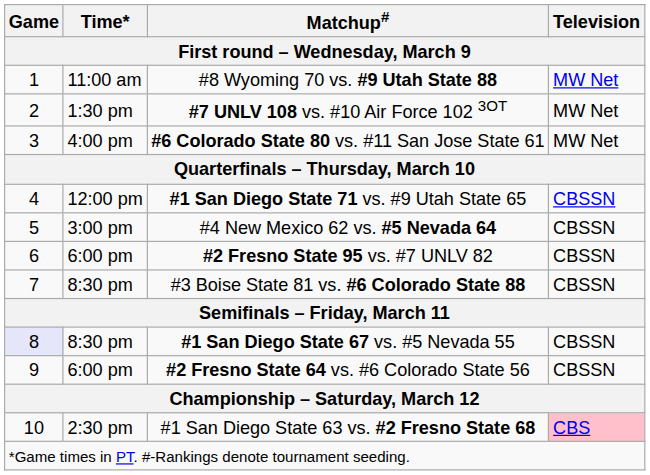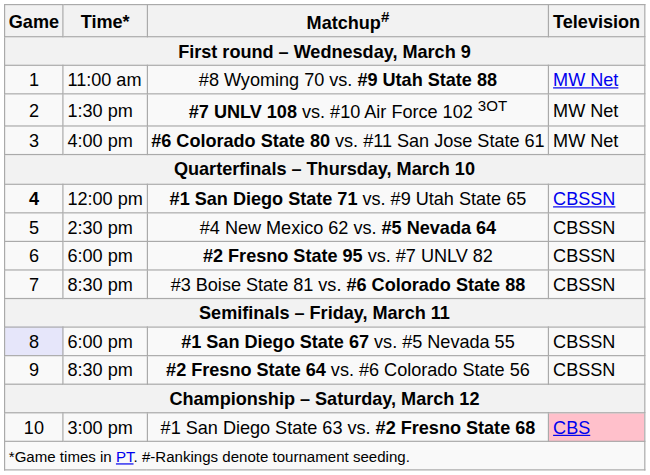#1 San Diego State 71 vs. #9 Utah State 65 | Game: normal -> bold
#4 New Mexico 62 vs. #5 Nevada 64 | Time*: 3:00 pm -> 2:30 pm
#1 San Diego State 67 vs. #5 Nevada 55 | Time*: 8:30 pm -> 6:00 pm
#2 Fresno State 64 vs. #6 Colorado State 56 | Time*: 6:00 pm -> 8:30 pm
#1 San Diego State 63 vs. #2 Fresno State 68 | Time*: 2:30 pm -> 3:00 pm
